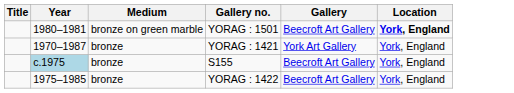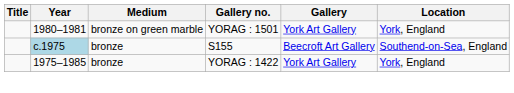YORAG : 1501 | Gallery: Beecroft Art Gallery -> York Art Gallery
YORAG : 1501 | Location: bold -> normal
- row: 1970–1987 | bronze | YORAG : 1421 | York Art Gallery | York, England
S155 | Location: York, England -> Southend-on-Sea, England
YORAG : 1422 | Gallery: Beecroft Art Gallery -> York Art Gallery
